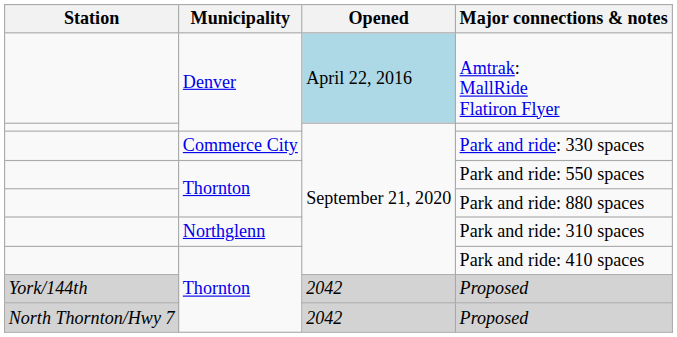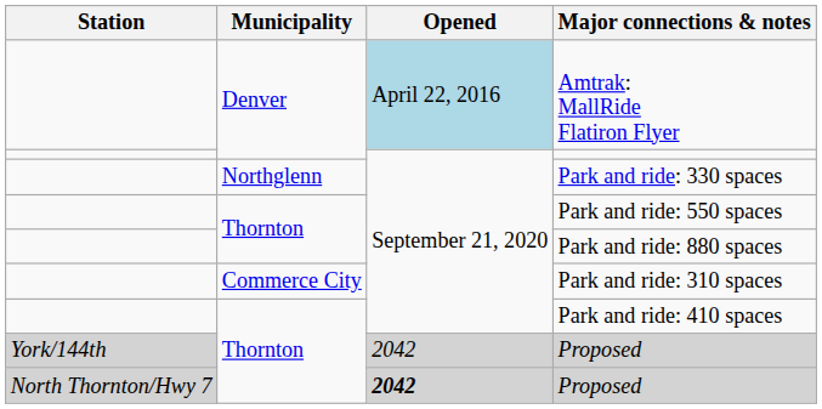Park and ride: 330 spaces | Municipality: Commerce City -> Northglenn
Park and ride: 310 spaces | Municipality: Northglenn -> Commerce City
North Thornton/Hwy 7 / Proposed | Opened: normal -> bold
